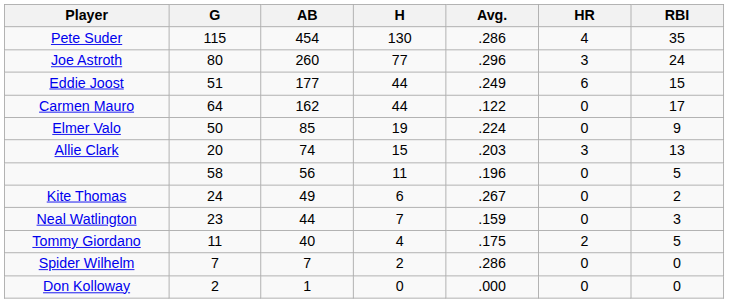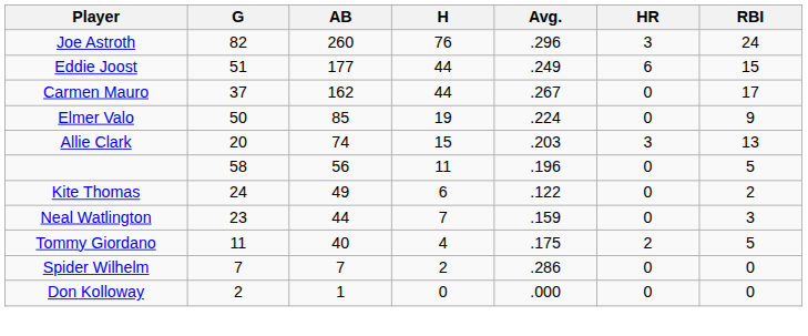- row: Pete Suder | 115 | 454 | 130 | .286 | 4 | 35
Joe Astroth | G: 80 -> 82
Joe Astroth | H: 77 -> 76
Carmen Mauro | G: 64 -> 37
Carmen Mauro | Avg.: .122 -> .267
Kite Thomas | Avg.: .267 -> .122
